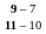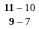rows swapped: 11 – 10 <-> 9 – 7
